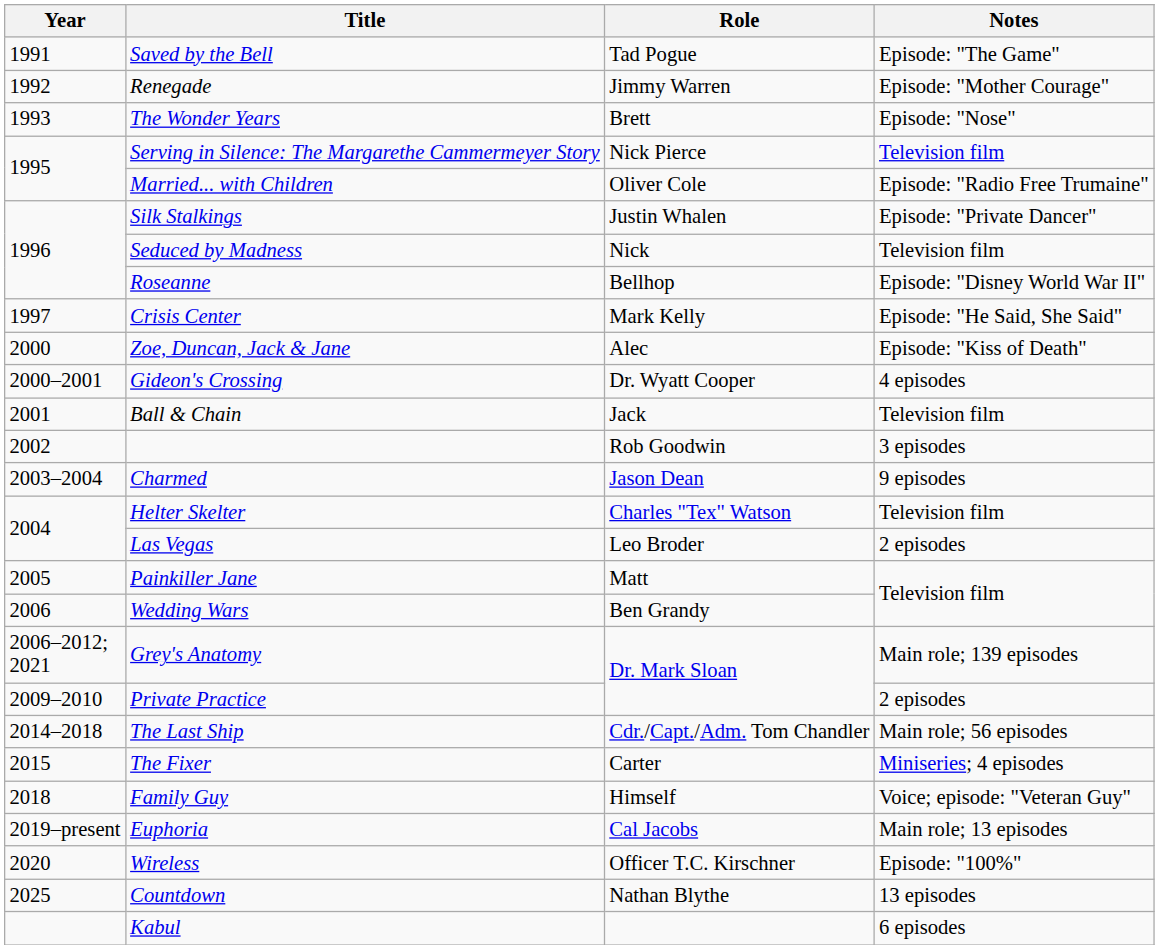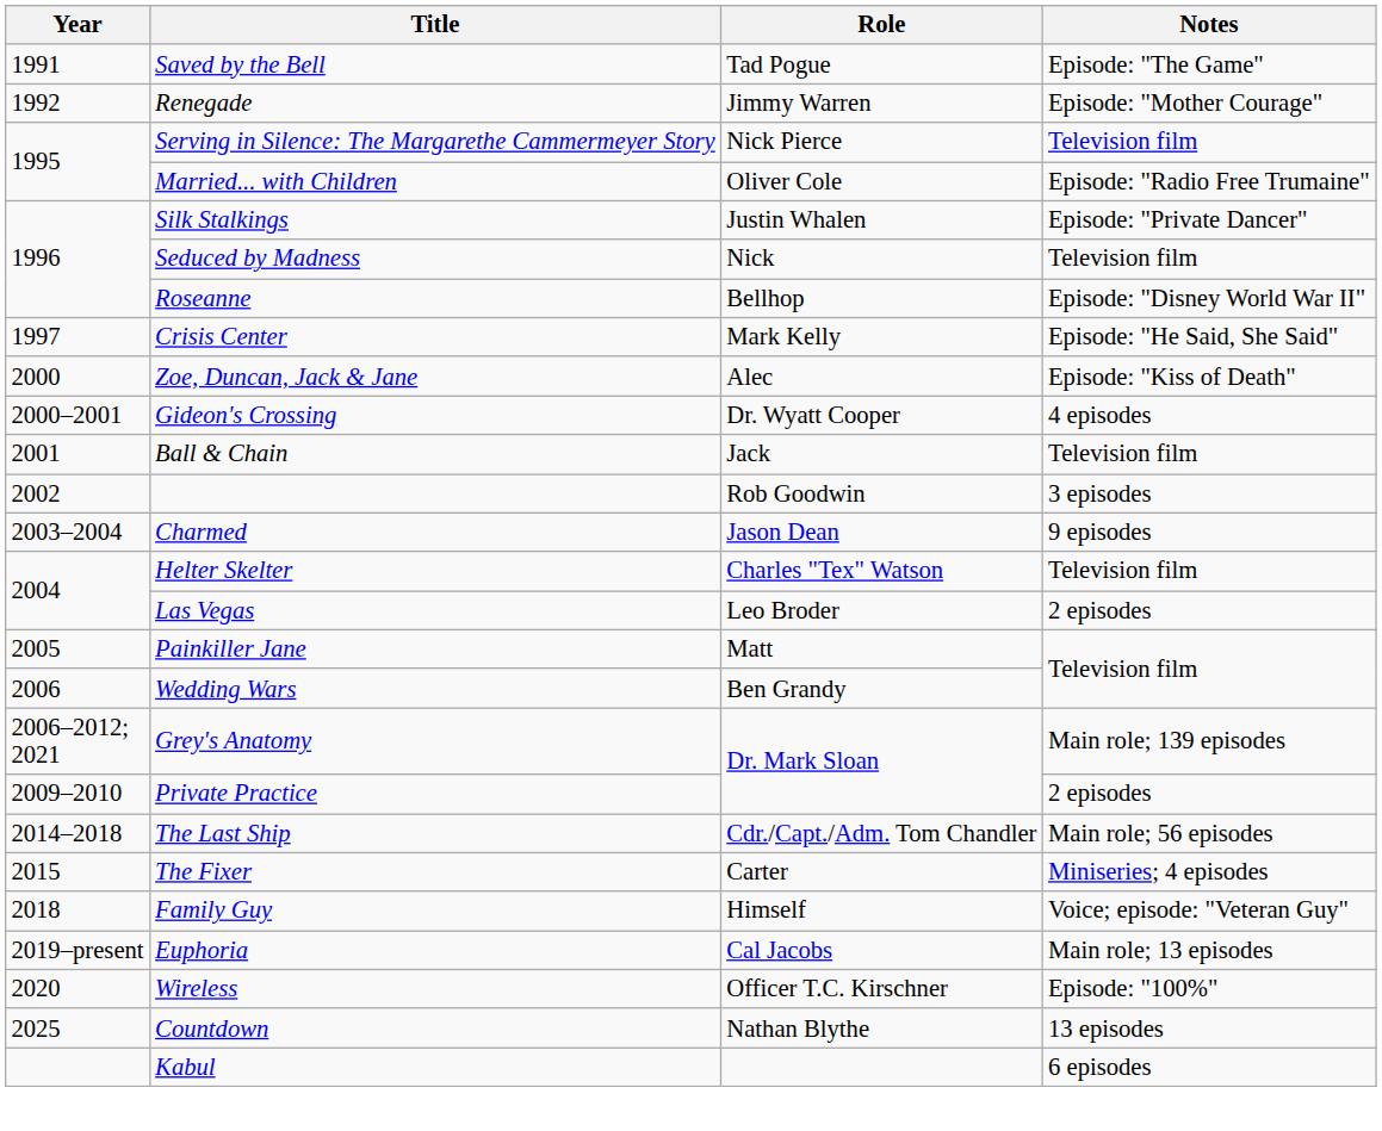- row: 1993 | The Wonder Years | Brett | Episode: "Nose"
